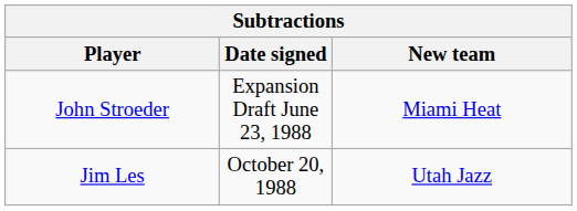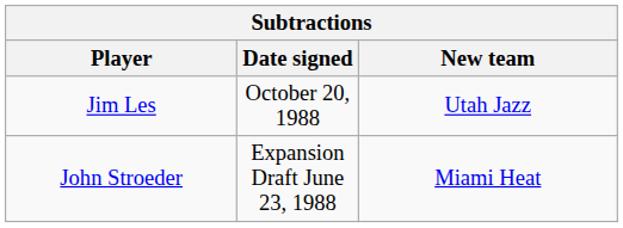rows swapped: John Stroeder <-> Jim Les
